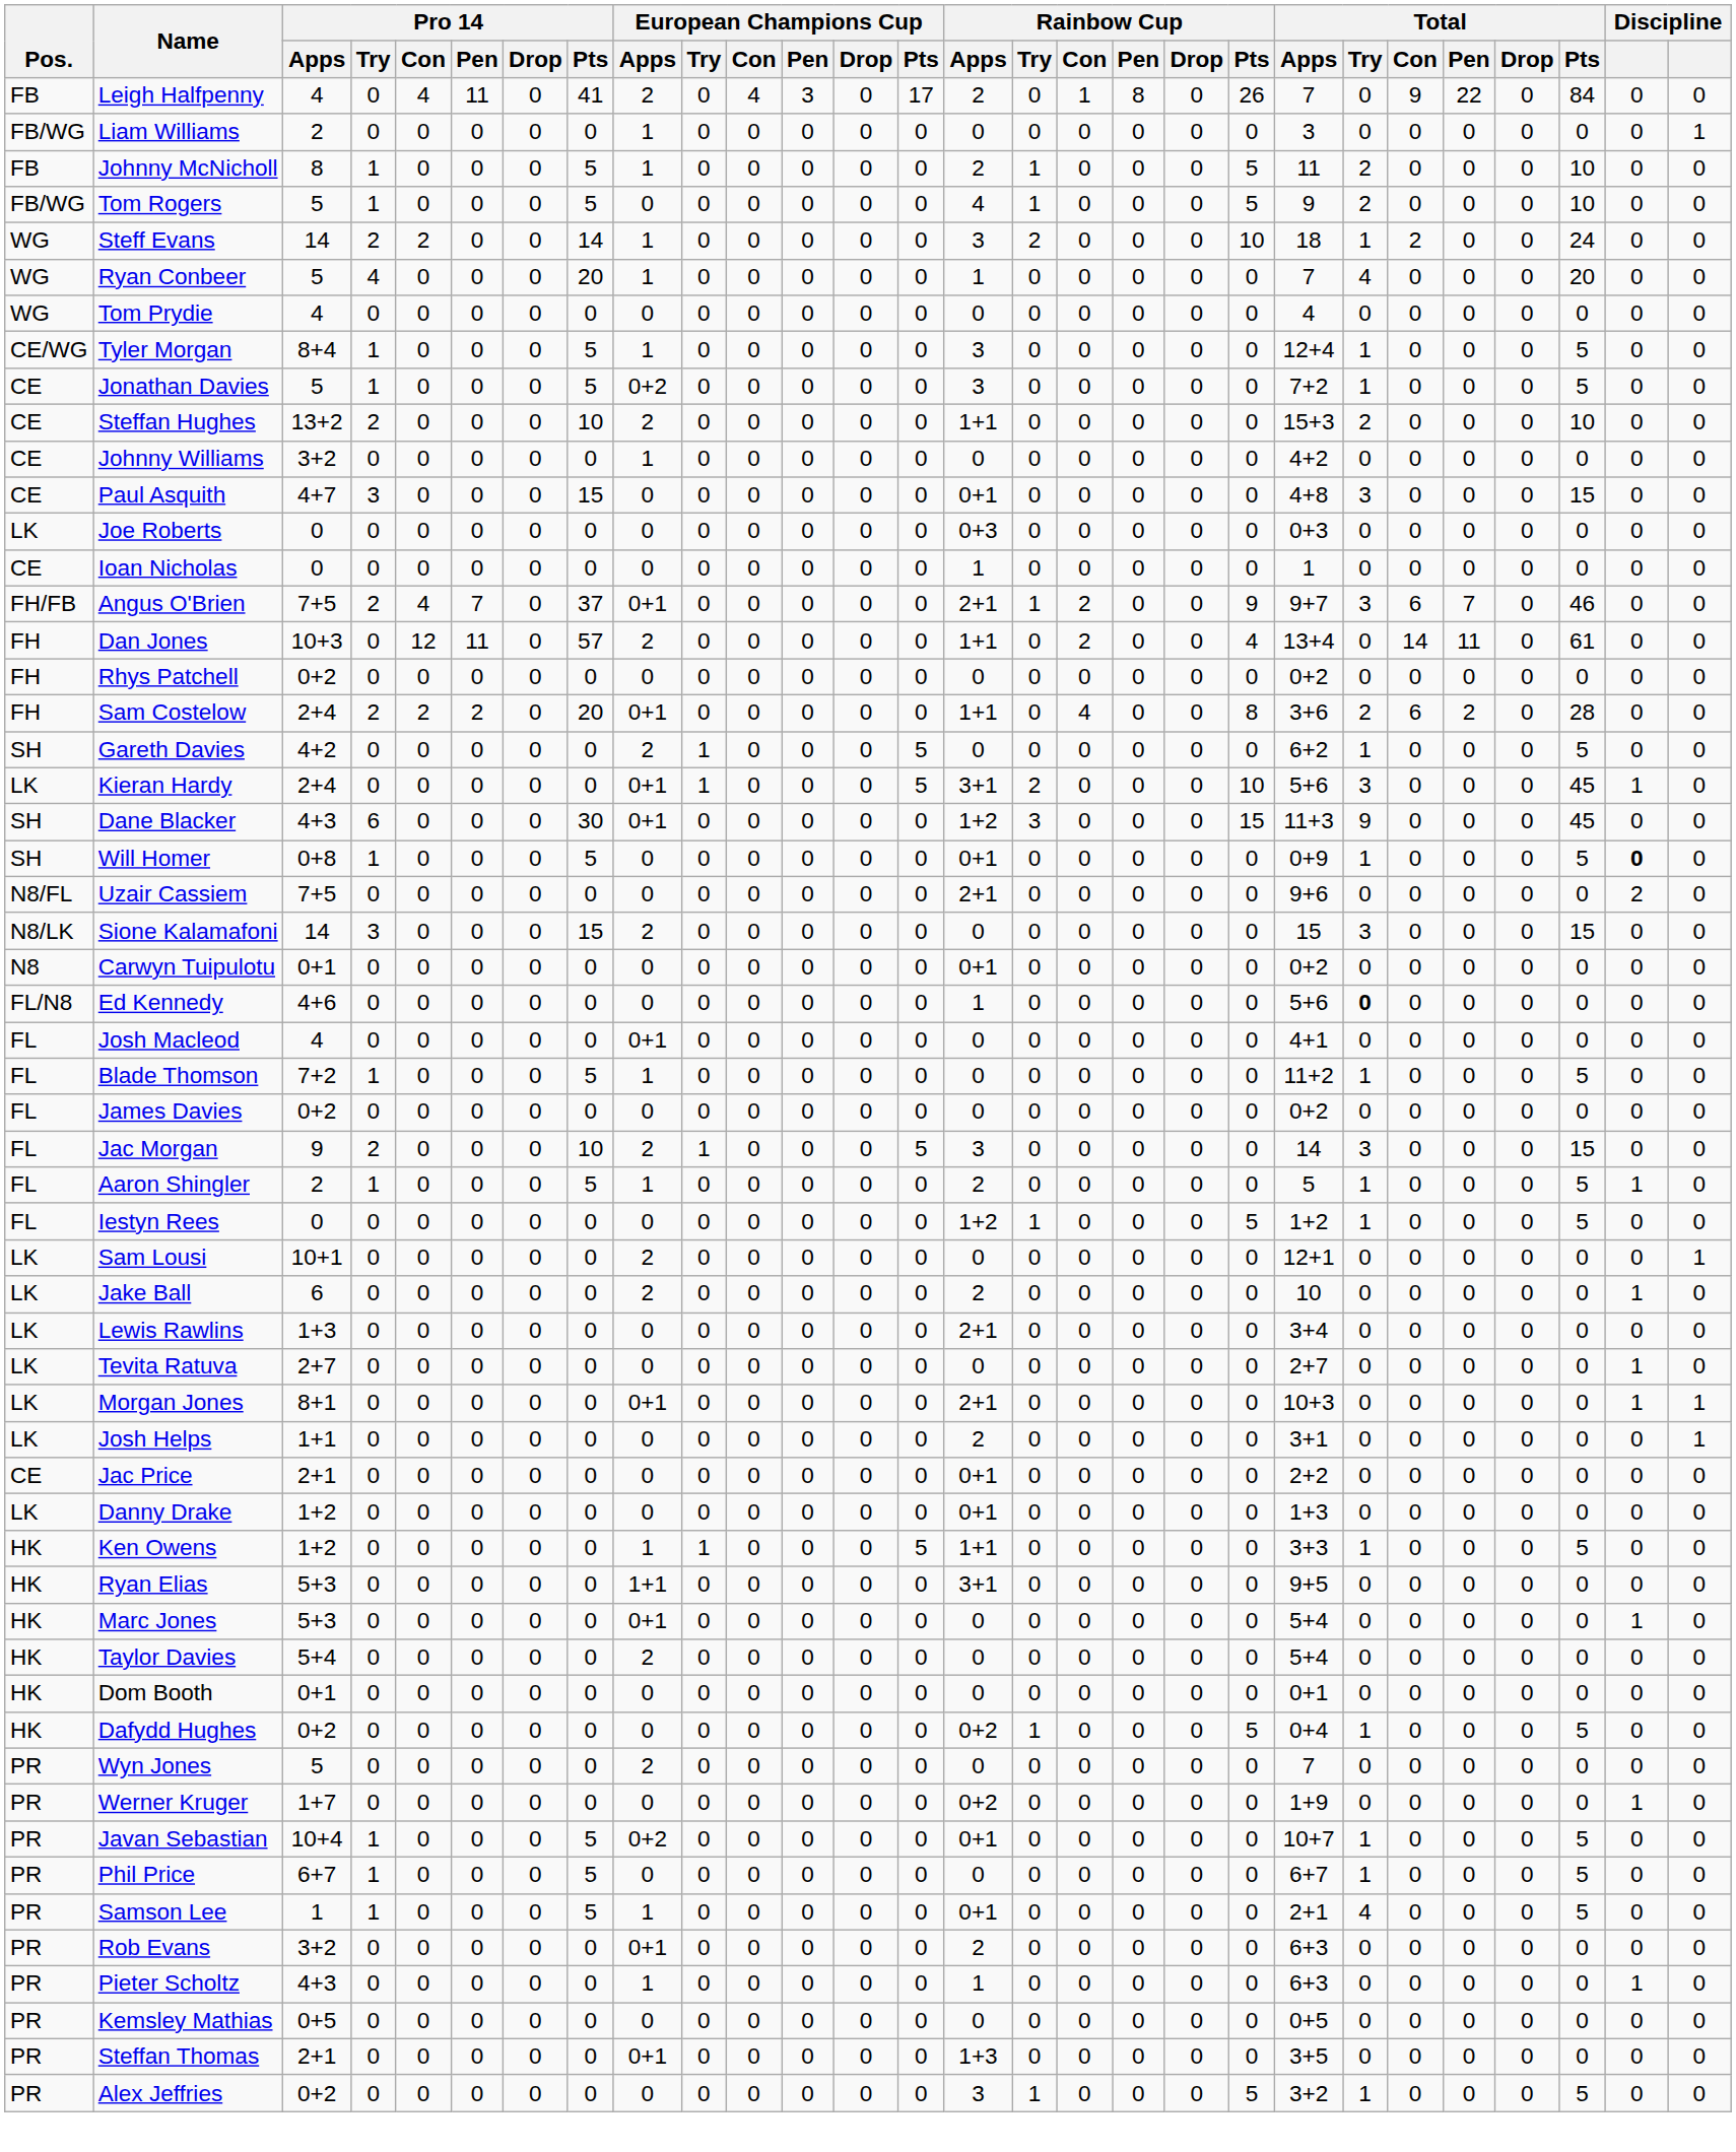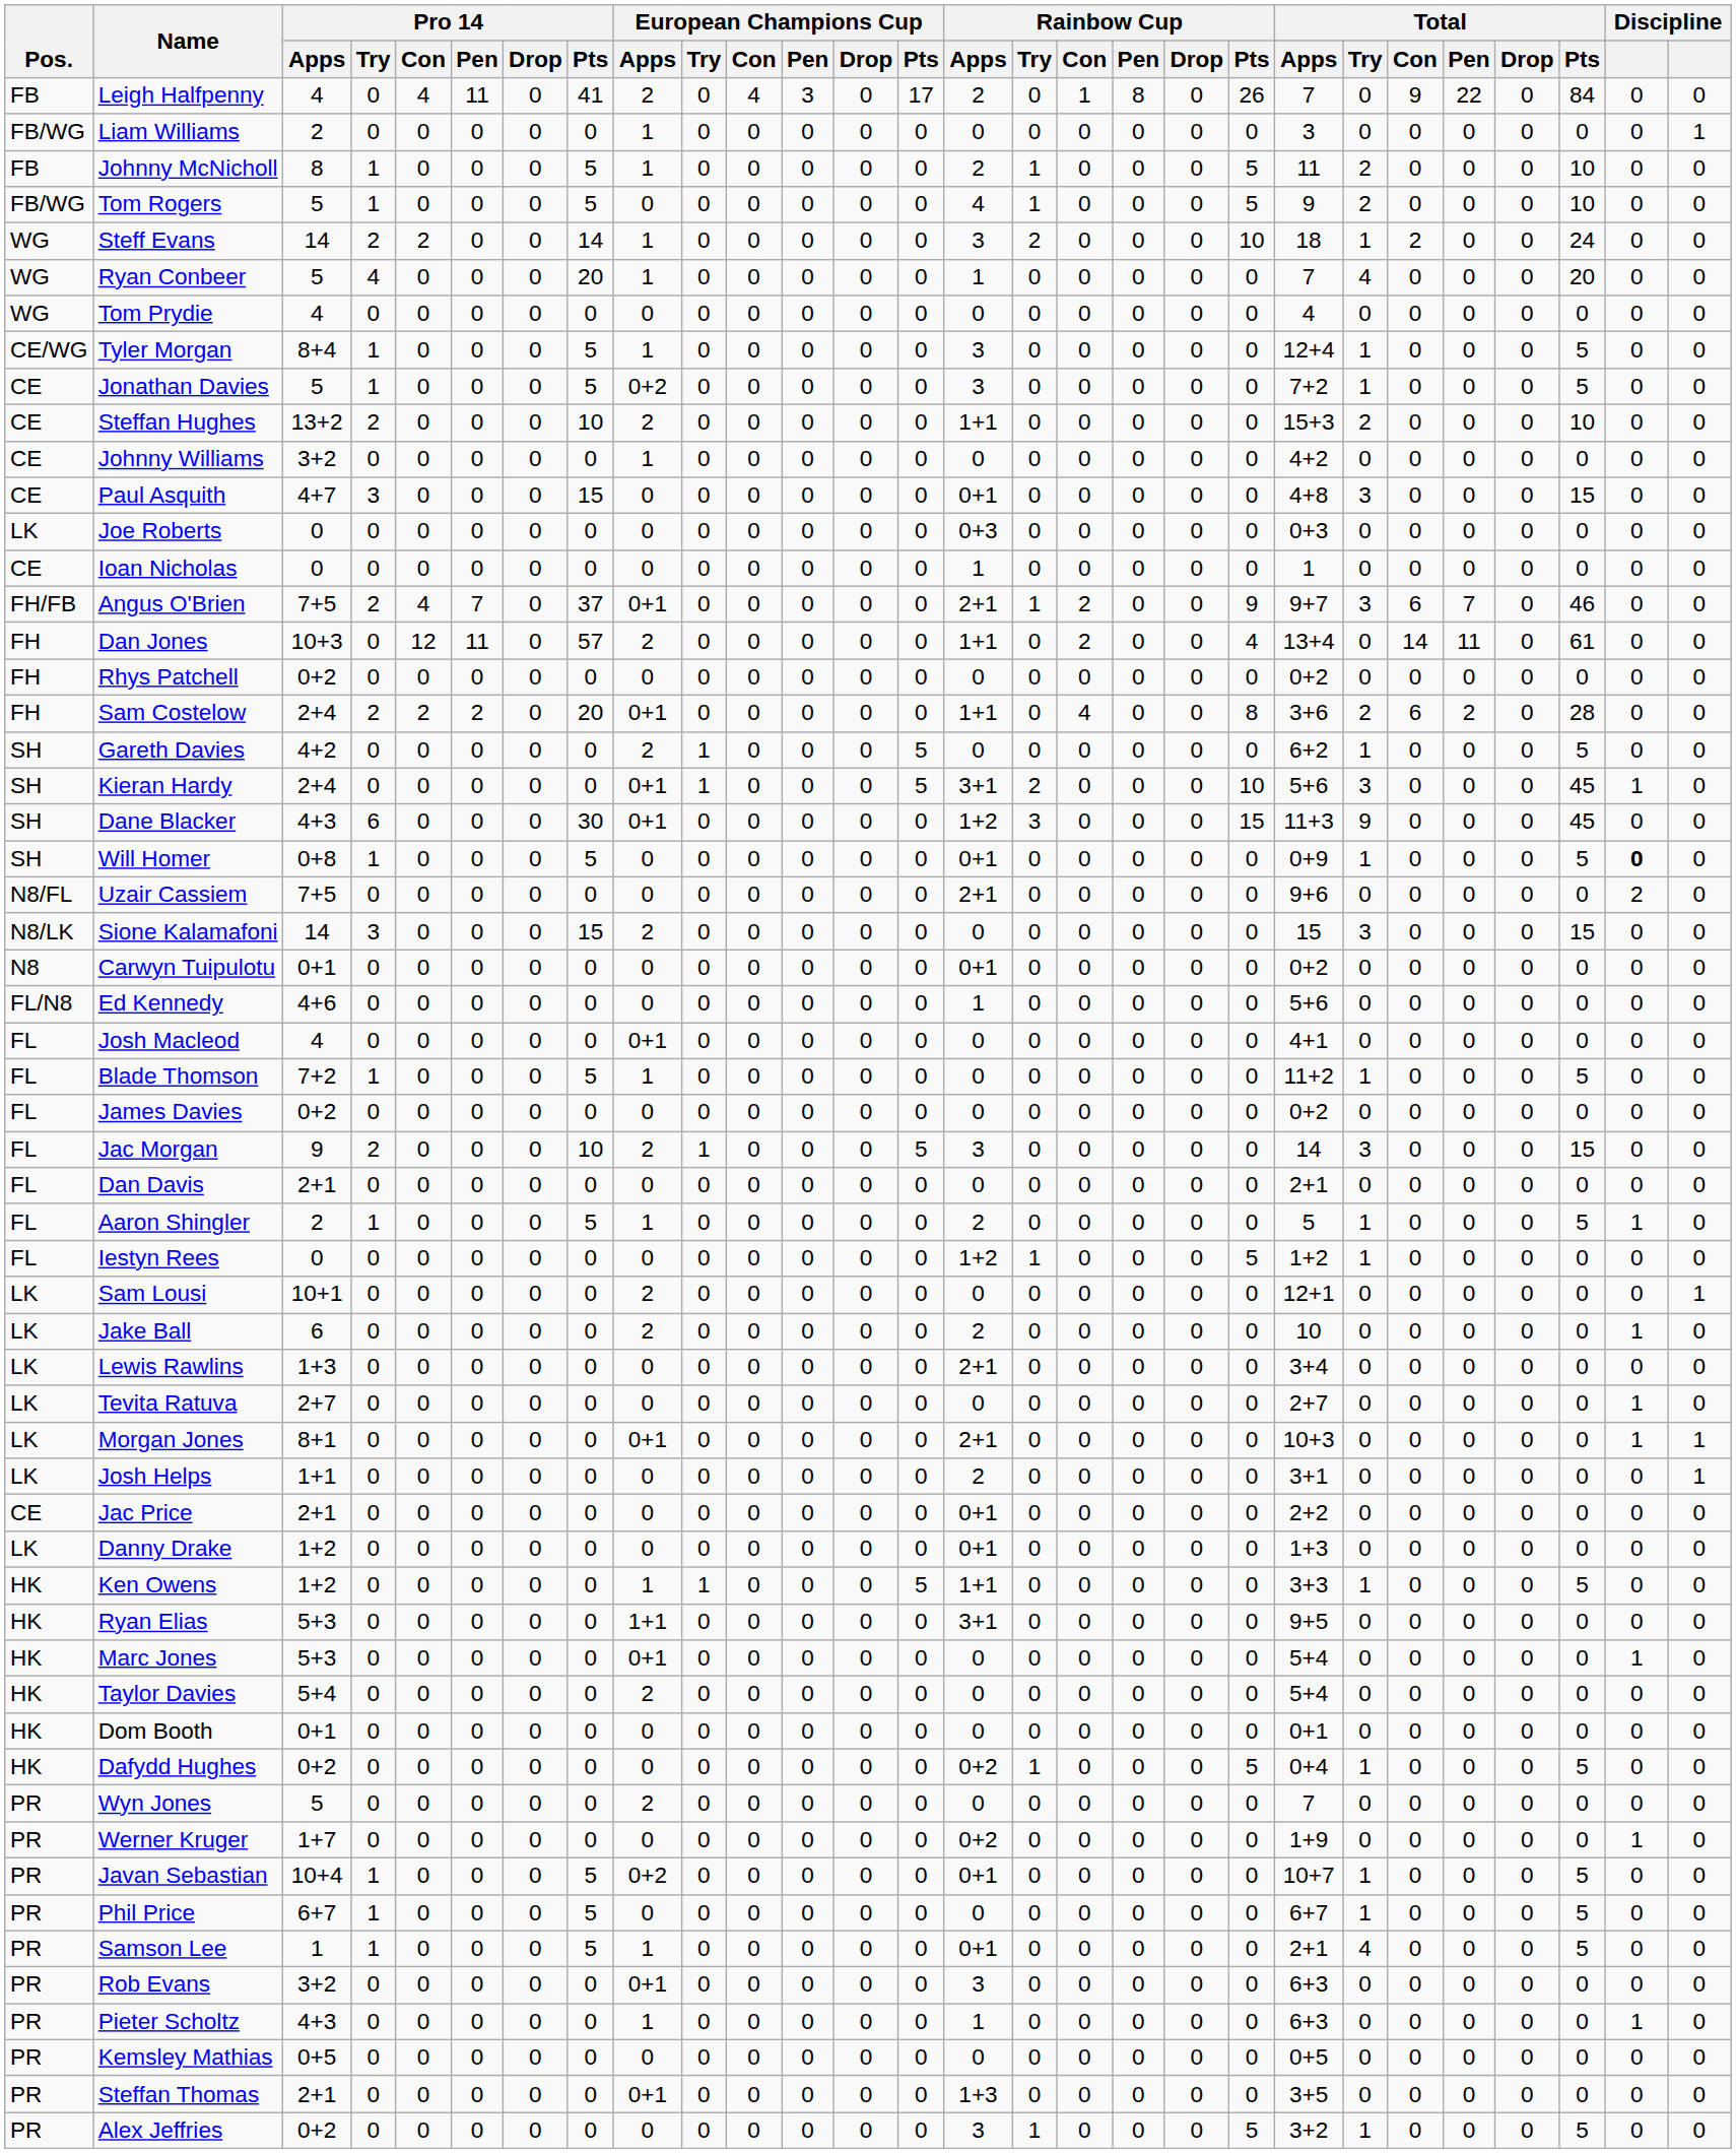Kieran Hardy | Pos.: LK -> SH
Ed Kennedy | Total / Try: bold -> normal
+ row: FL | Dan Davis | 2+1 | 0 | 0 | 0 | 0 | 0 | 0 | 0 | 0 | 0 | 0 | 0 | 0 | 0 | 0 | 0 | 0 | 0 | 2+1 | 0 | 0 | 0 | 0 | 0 | 0 | 0
Iestyn Rees | Total / Pts: 5 -> 0
Rob Evans | Rainbow Cup / Apps: 2 -> 3
